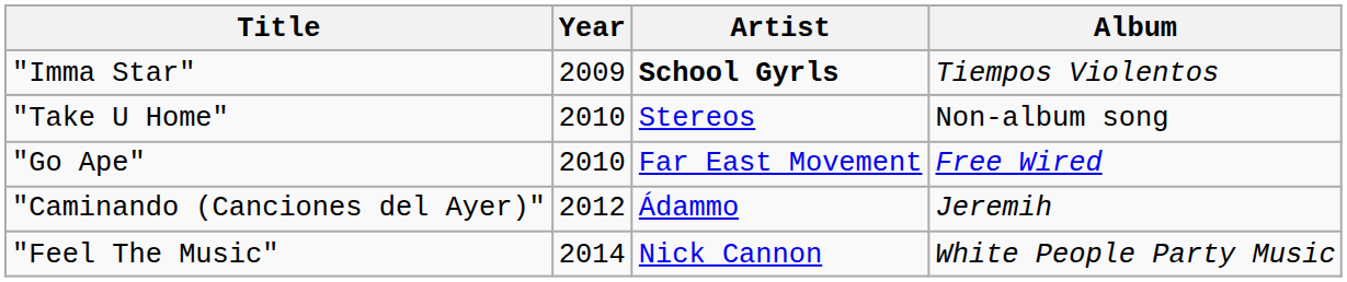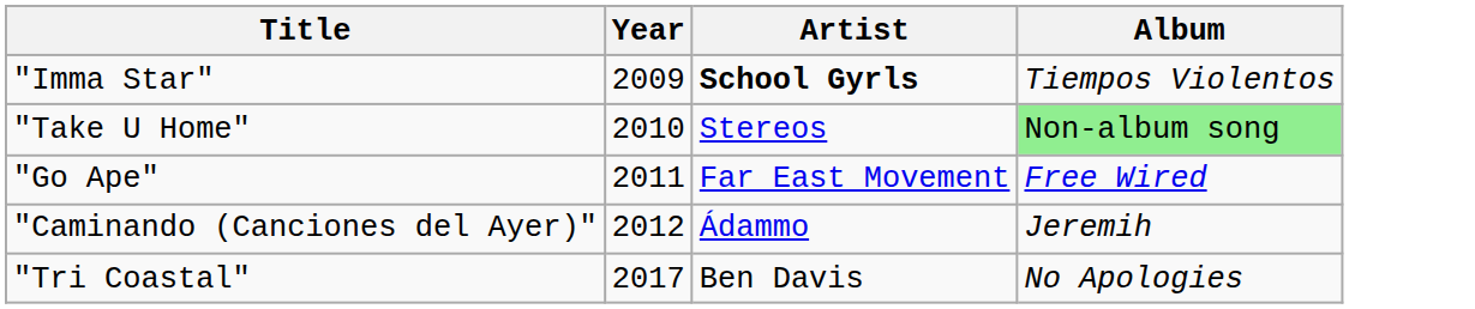"Take U Home" | Album: no background -> lightgreen background
"Go Ape" | Year: 2010 -> 2011
- row: "Feel The Music" | 2014 | Nick Cannon | White People Party Music
+ row: "Tri Coastal" | 2017 | Ben Davis | No Apologies
